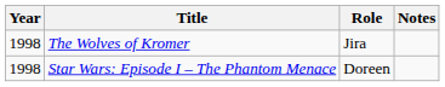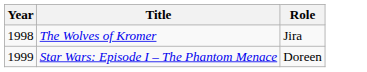- column: Notes
Star Wars: Episode I – The Phantom Menace | Year: 1998 -> 1999
